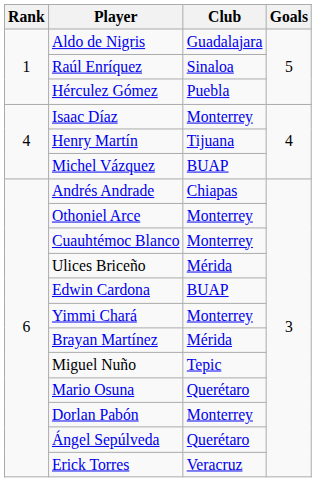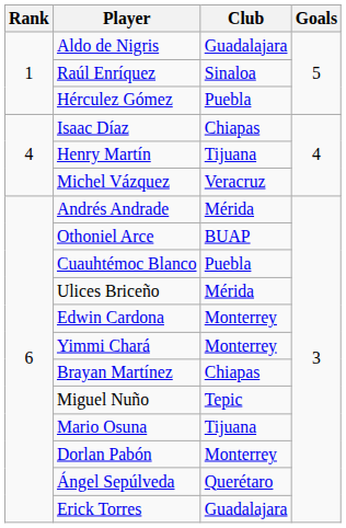Isaac Díaz | Club: Monterrey -> Chiapas
Michel Vázquez | Club: BUAP -> Veracruz
Andrés Andrade | Club: Chiapas -> Mérida
Othoniel Arce | Club: Monterrey -> BUAP
Cuauhtémoc Blanco | Club: Monterrey -> Puebla
Edwin Cardona | Club: BUAP -> Monterrey
Brayan Martínez | Club: Mérida -> Chiapas
Mario Osuna | Club: Querétaro -> Tijuana
Erick Torres | Club: Veracruz -> Guadalajara
